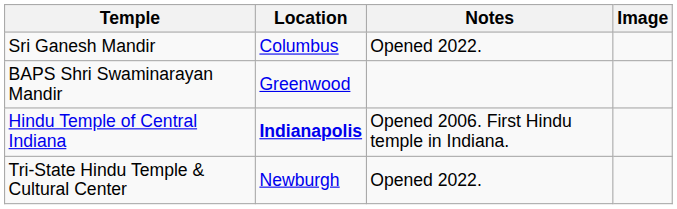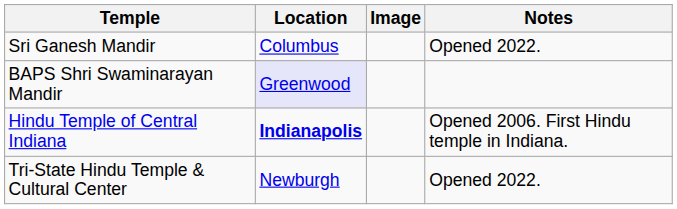columns swapped: Image <-> Notes
BAPS Shri Swaminarayan Mandir | Location: no background -> lavender background
